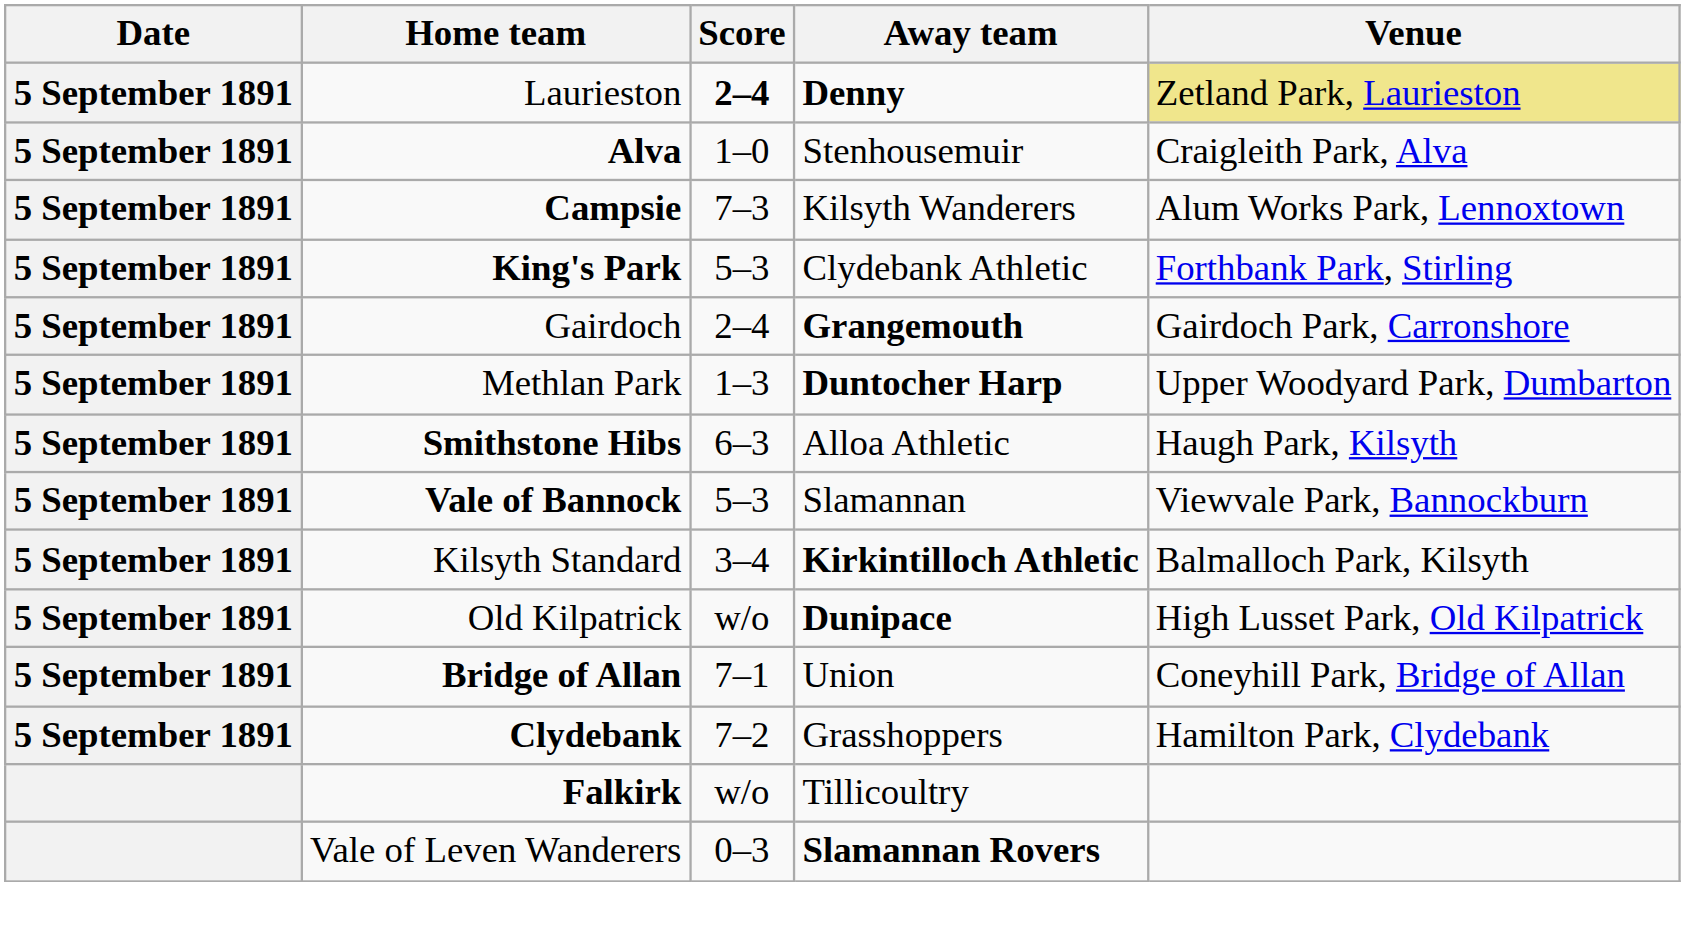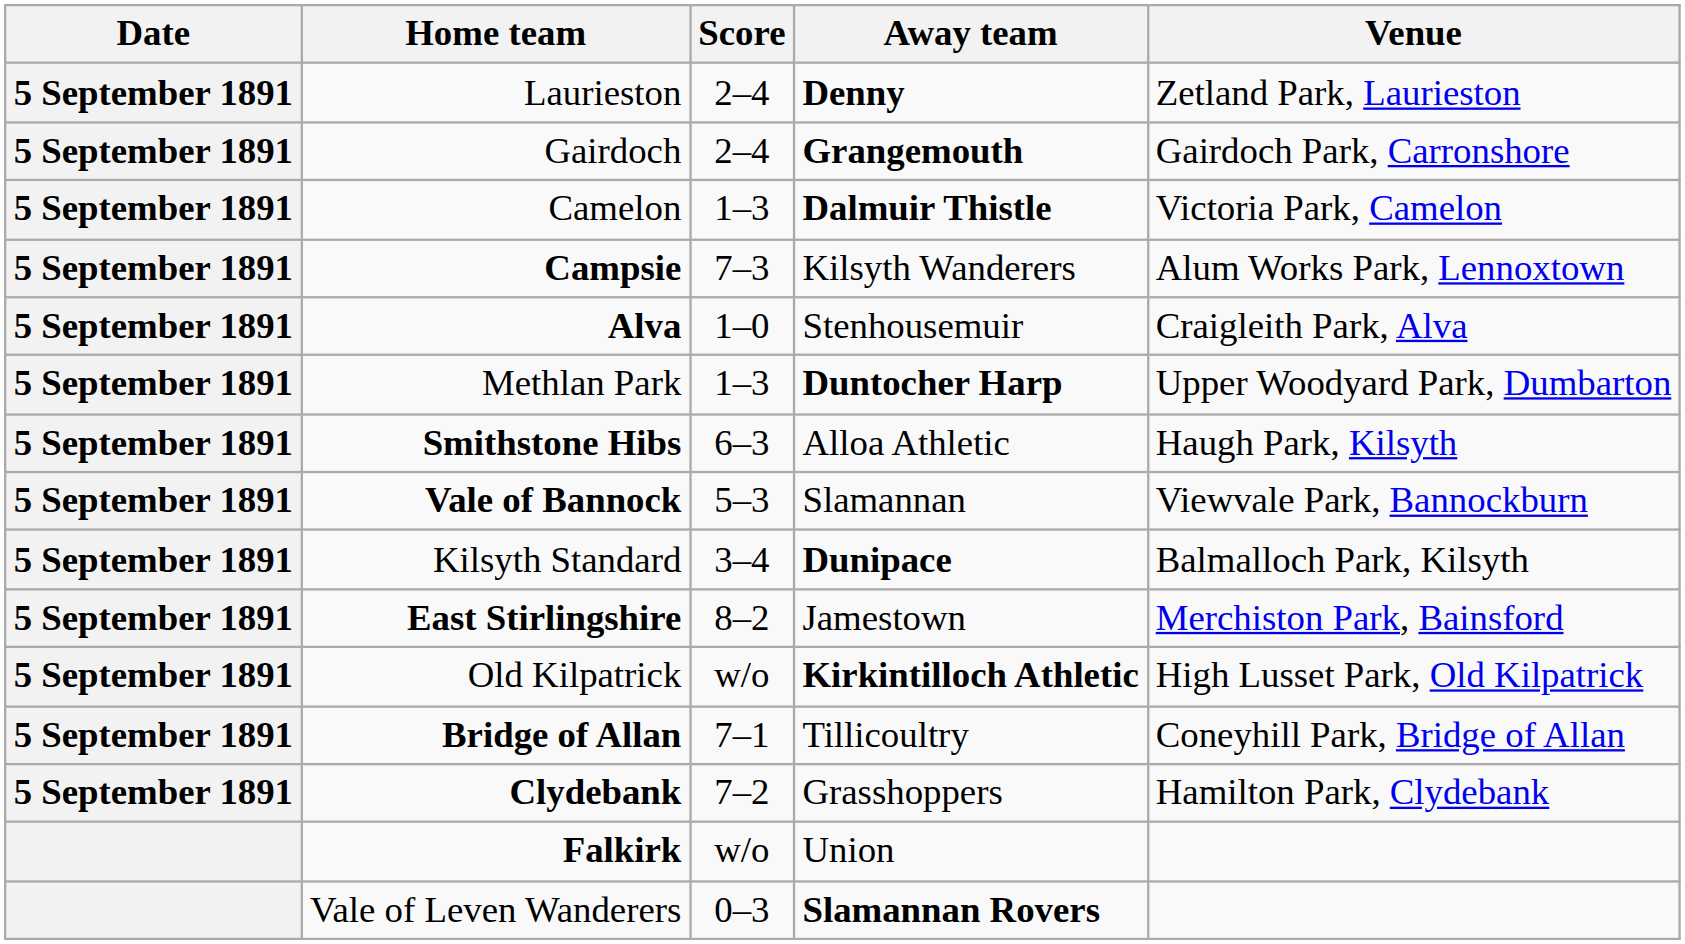Laurieston | Score: bold -> normal
Laurieston | Venue: khaki background -> no background
rows swapped: Alva <-> Gairdoch
+ row: 5 September 1891 | Camelon | 1–3 | Dalmuir Thistle | Victoria Park, Camelon
- row: 5 September 1891 | King's Park | 5–3 | Clydebank Athletic | Forthbank Park, Stirling
Kilsyth Standard | Away team: Kirkintilloch Athletic -> Dunipace
+ row: 5 September 1891 | East Stirlingshire | 8–2 | Jamestown | Merchiston Park, Bainsford
Old Kilpatrick | Away team: Dunipace -> Kirkintilloch Athletic
Bridge of Allan | Away team: Union -> Tillicoultry
Falkirk | Away team: Tillicoultry -> Union
